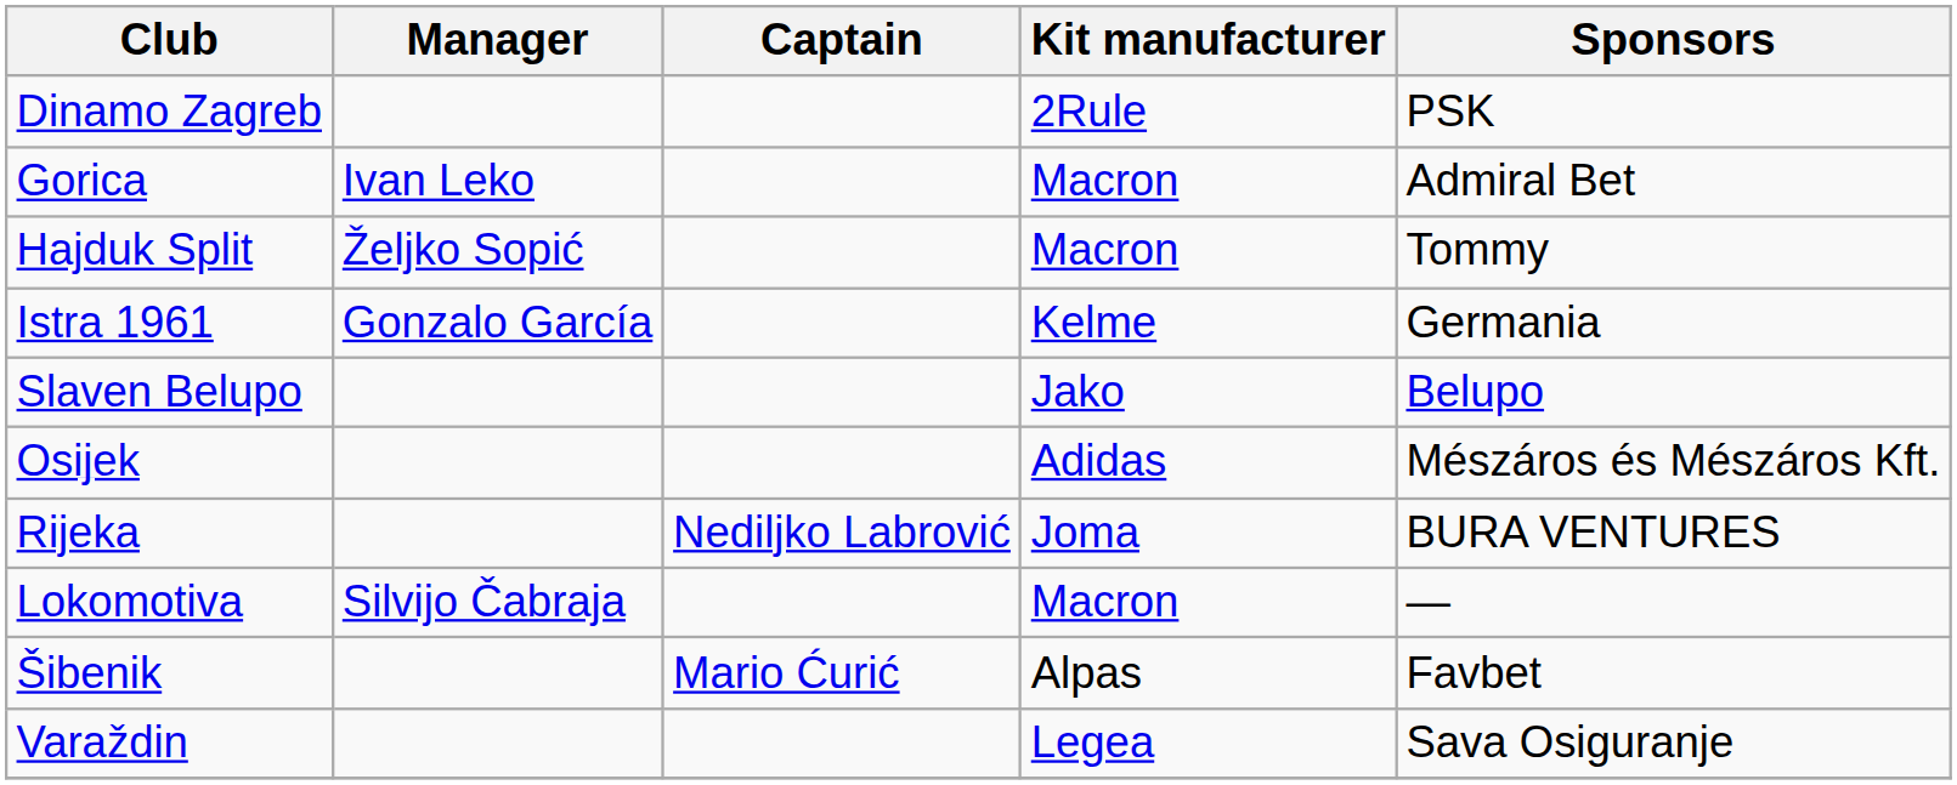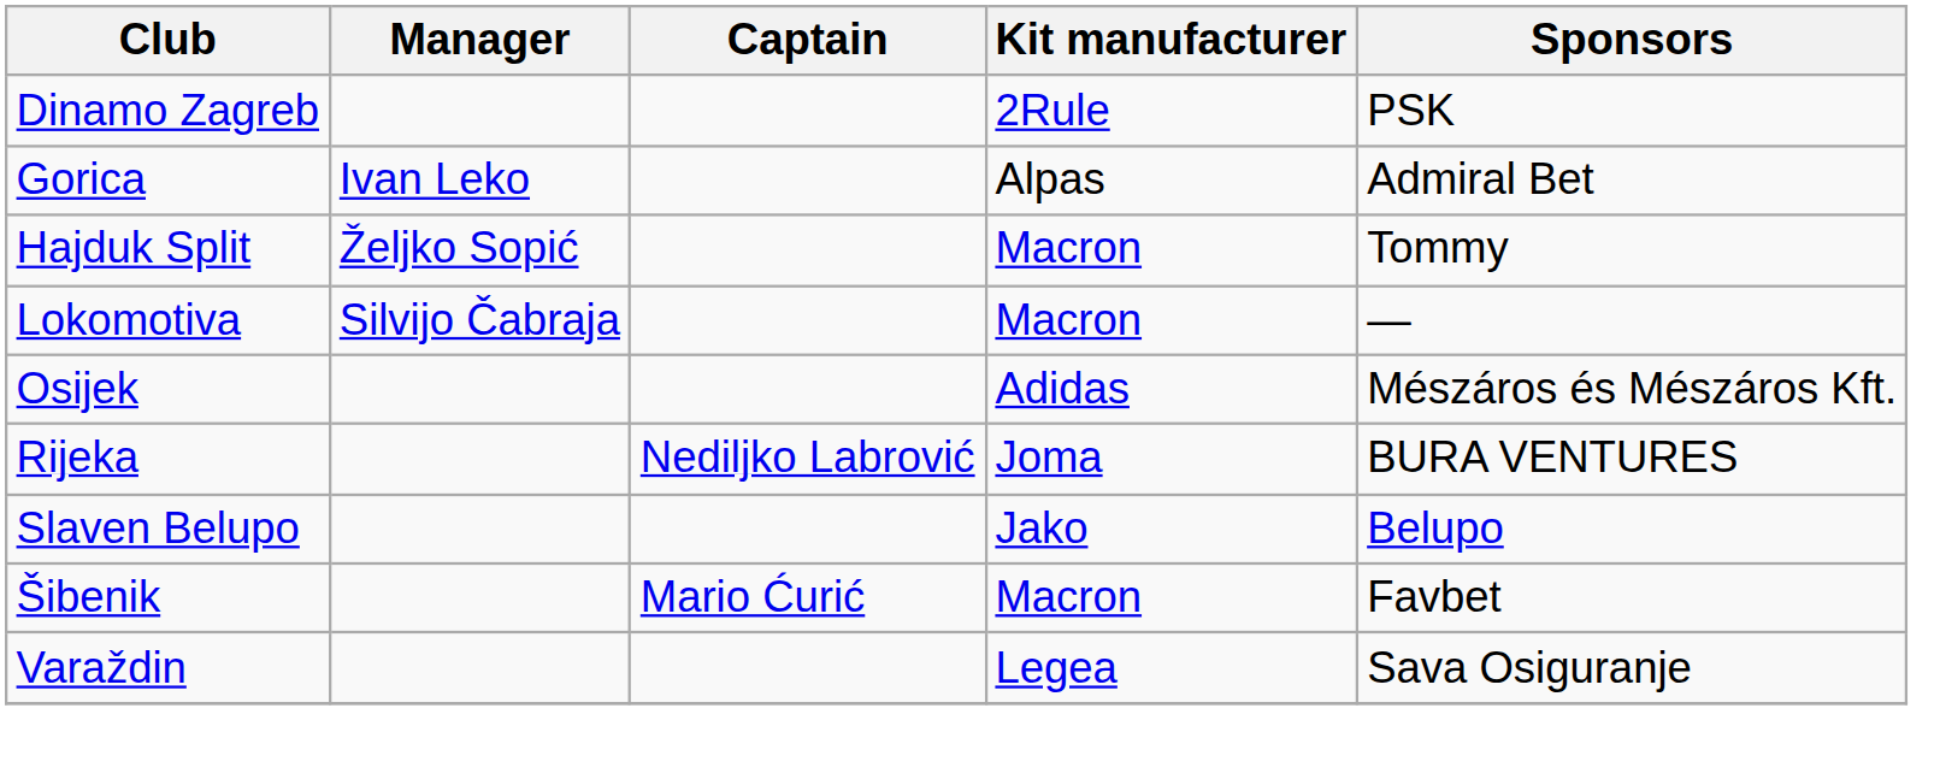Gorica | Kit manufacturer: Macron -> Alpas
- row: Istra 1961 | Gonzalo García | Kelme | Germania
rows swapped: Lokomotiva <-> Slaven Belupo
Šibenik | Kit manufacturer: Alpas -> Macron
